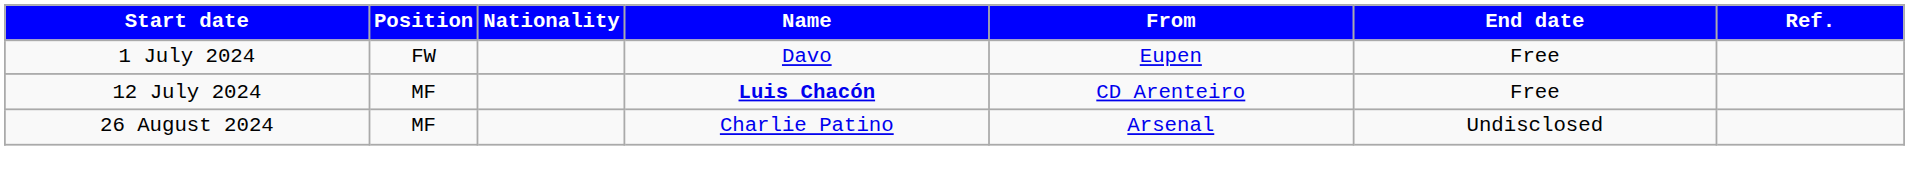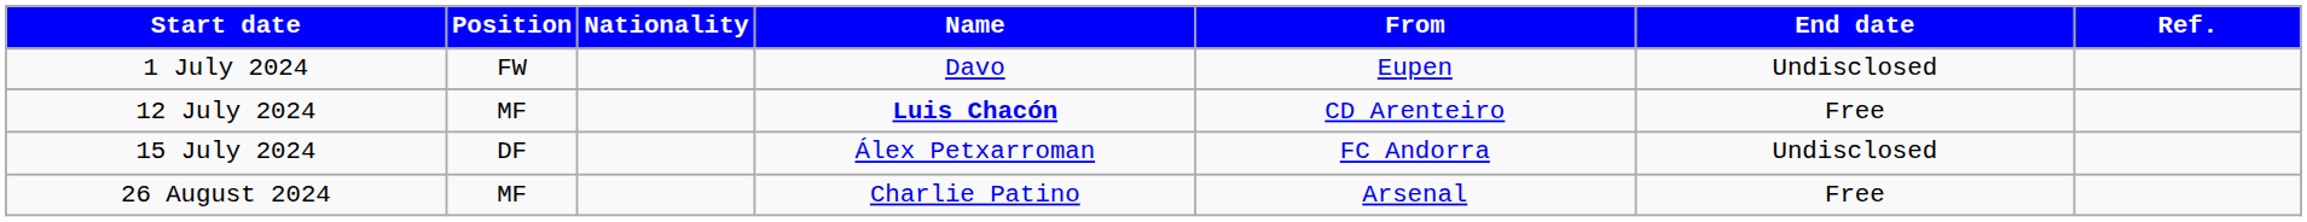1 July 2024 | End date: Free -> Undisclosed
+ row: 15 July 2024 | DF | Álex Petxarroman | FC Andorra | Undisclosed
26 August 2024 | End date: Undisclosed -> Free
